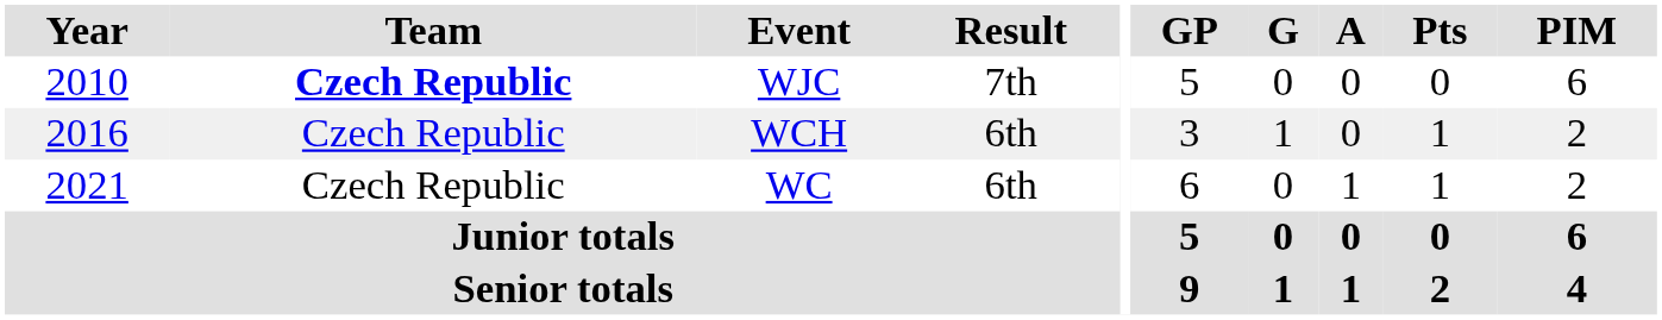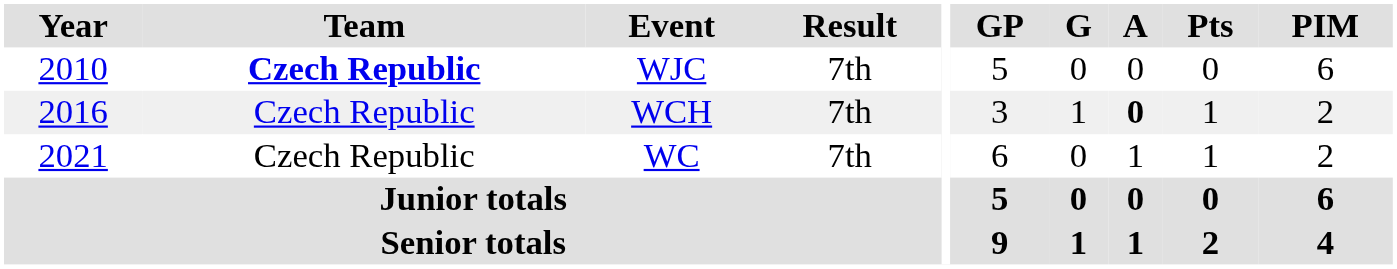WCH | Result: 6th -> 7th
WCH | A: normal -> bold
WC | Result: 6th -> 7th
